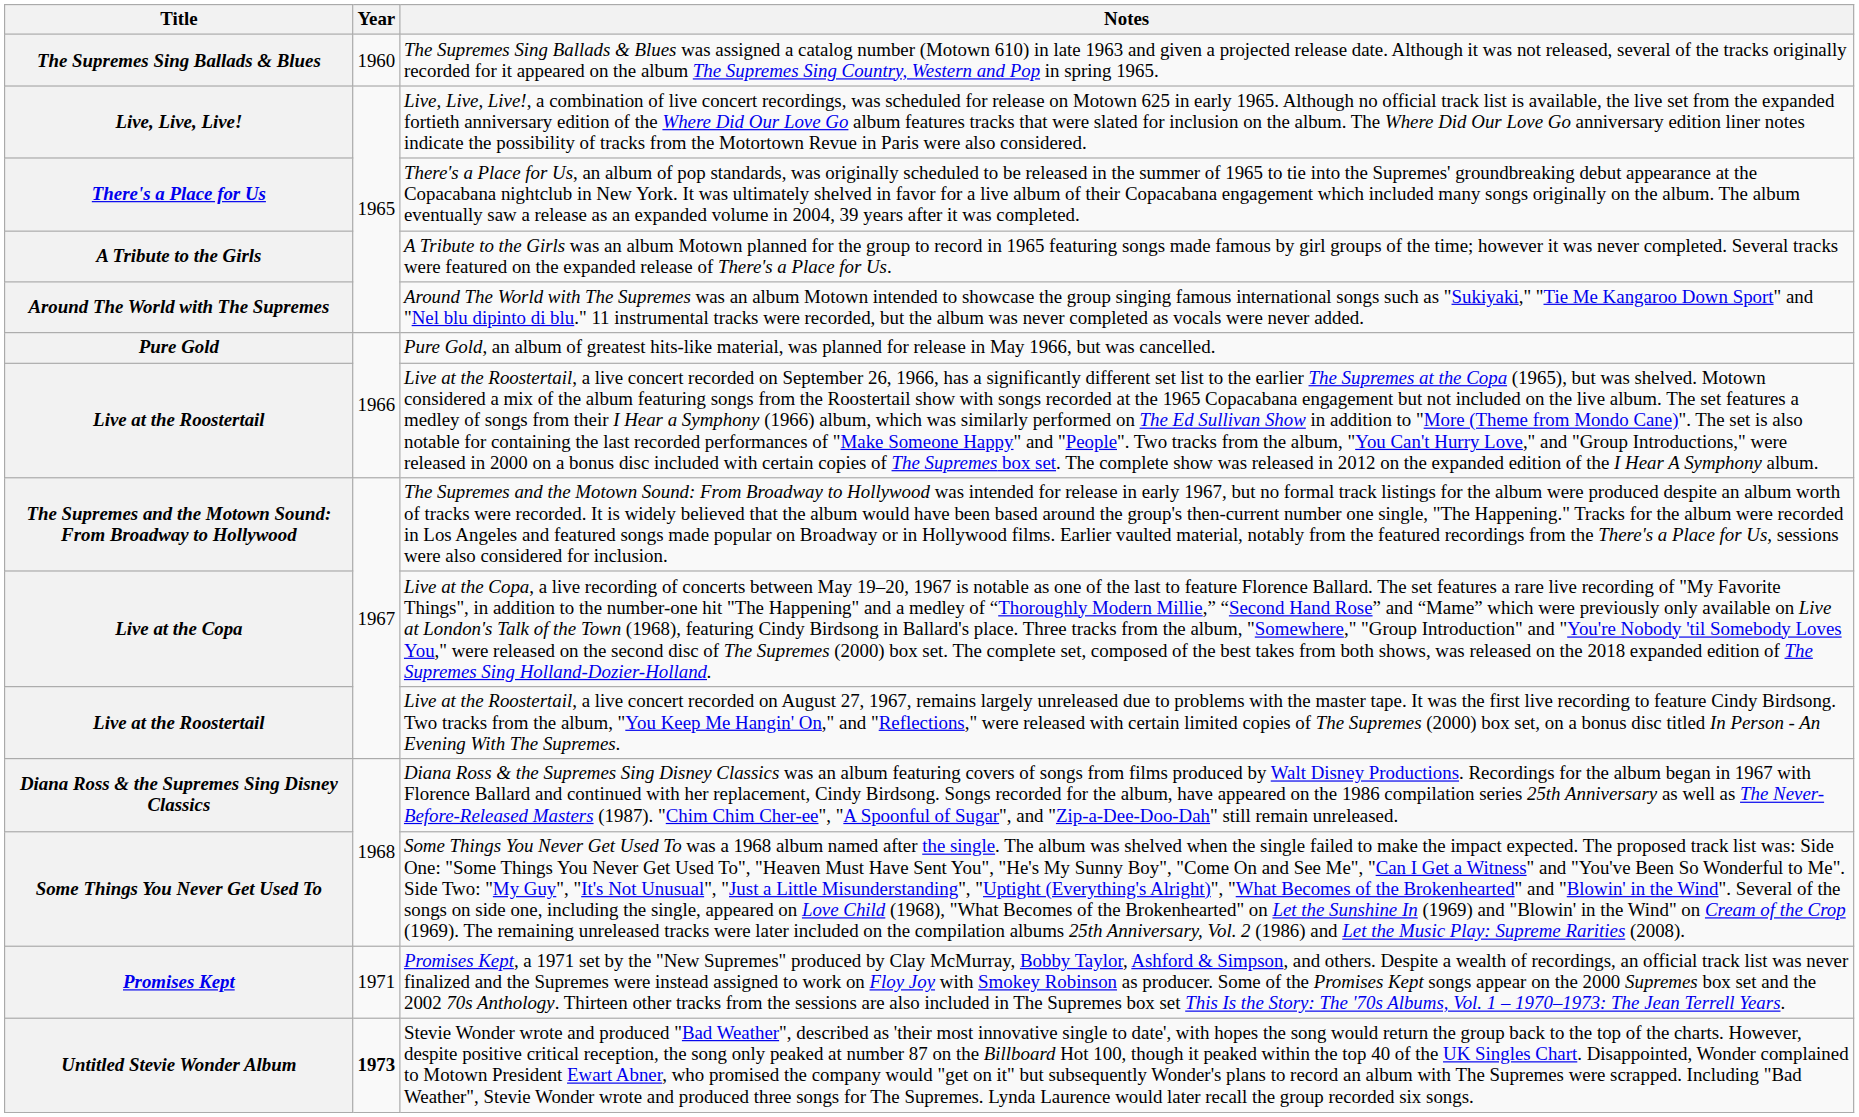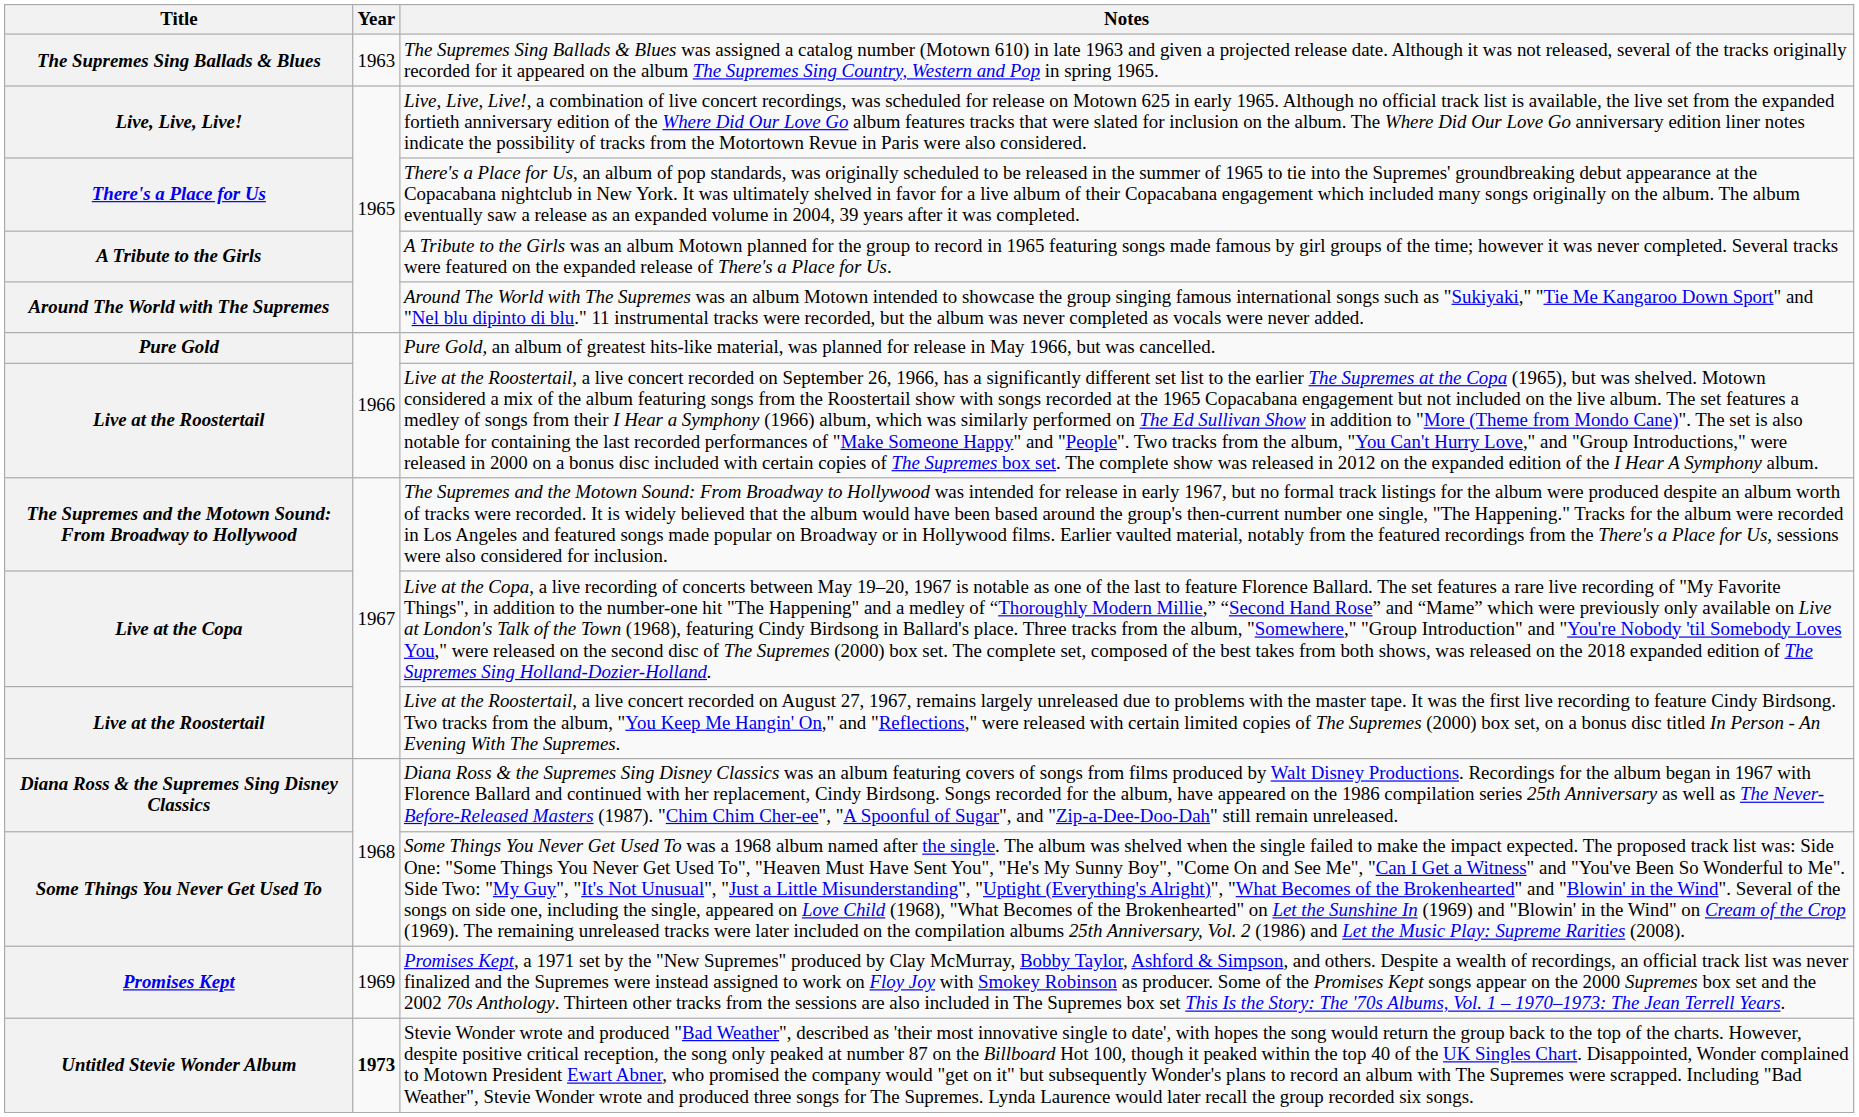The Supremes Sing Ballads & Blues | Year: 1960 -> 1963
Promises Kept | Year: 1971 -> 1969
